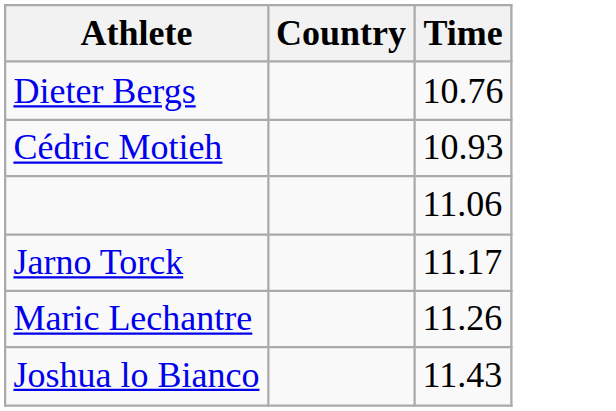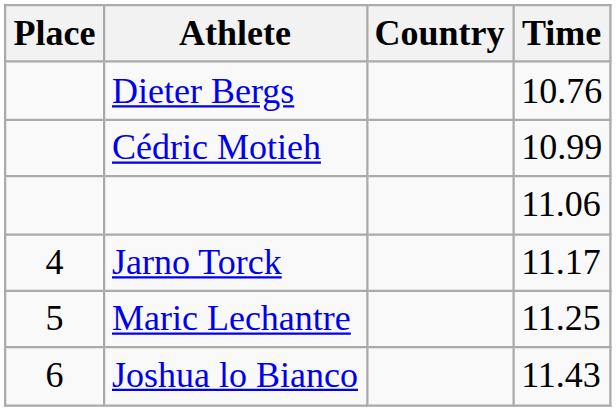+ column: Place | 4 | 5 | 6
Cédric Motieh | Time: 10.93 -> 10.99
Maric Lechantre | Time: 11.26 -> 11.25
